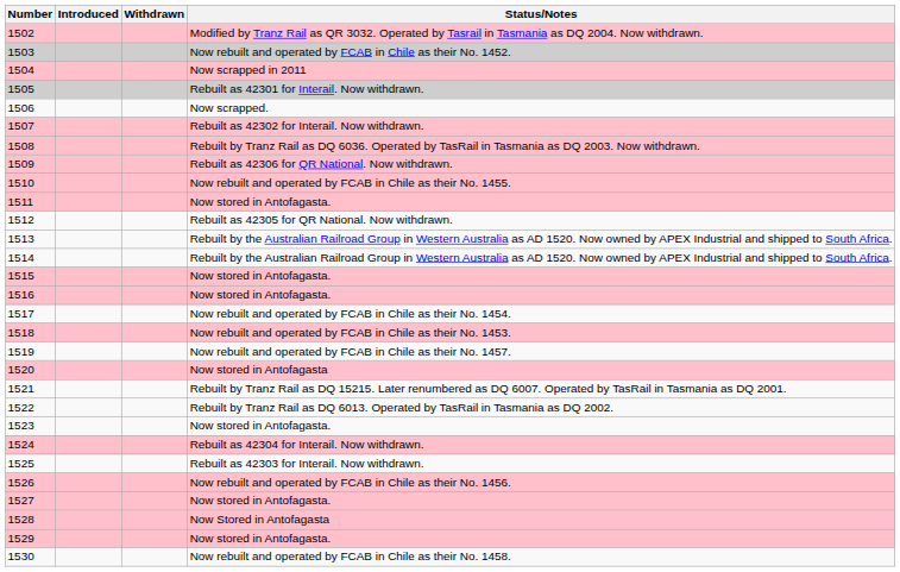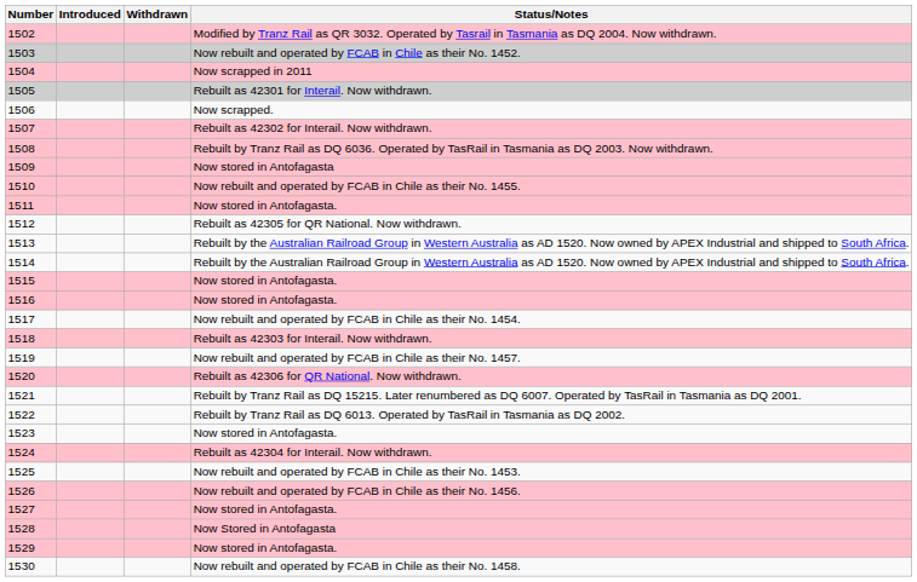1509 | Status/Notes: Rebuilt as 42306 for QR National. Now withdrawn. -> Now stored in Antofagasta
1518 | Status/Notes: Now rebuilt and operated by FCAB in Chile as their No. 1453. -> Rebuilt as 42303 for Interail. Now withdrawn.
1520 | Status/Notes: Now stored in Antofagasta -> Rebuilt as 42306 for QR National. Now withdrawn.
1525 | Status/Notes: Rebuilt as 42303 for Interail. Now withdrawn. -> Now rebuilt and operated by FCAB in Chile as their No. 1453.
